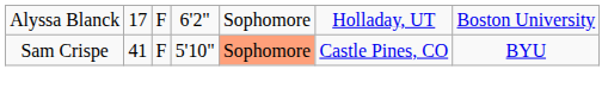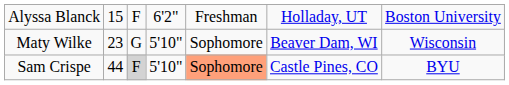Alyssa Blanck | column 2: 17 -> 15
Alyssa Blanck | column 5: Sophomore -> Freshman
+ row: Maty Wilke | 23 | G | 5'10" | Sophomore | Beaver Dam, WI | Wisconsin
Sam Crispe | column 2: 41 -> 44
Sam Crispe | column 3: no background -> lightgrey background
